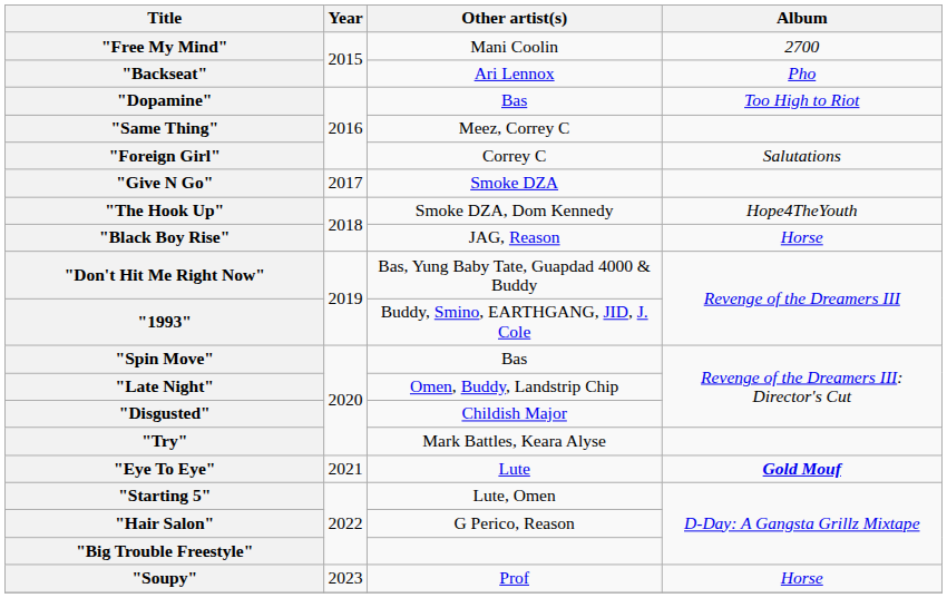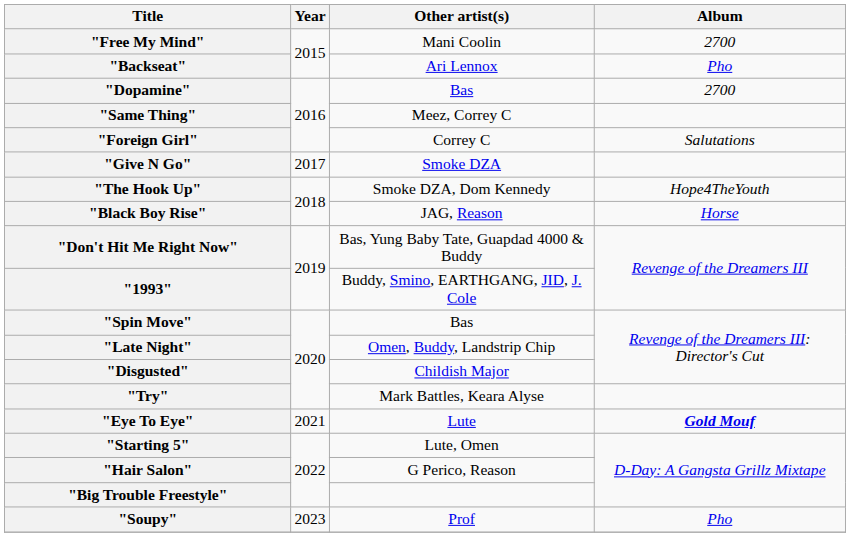"Dopamine" | Album: Too High to Riot -> 2700
"Soupy" | Album: Horse -> Pho
